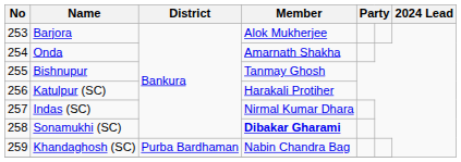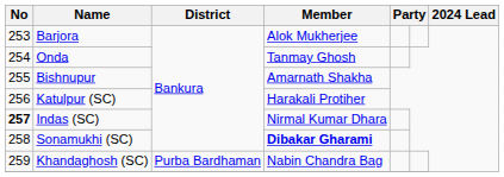Onda | Member: Amarnath Shakha -> Tanmay Ghosh
Bishnupur | Member: Tanmay Ghosh -> Amarnath Shakha
Indas (SC) | No: normal -> bold
